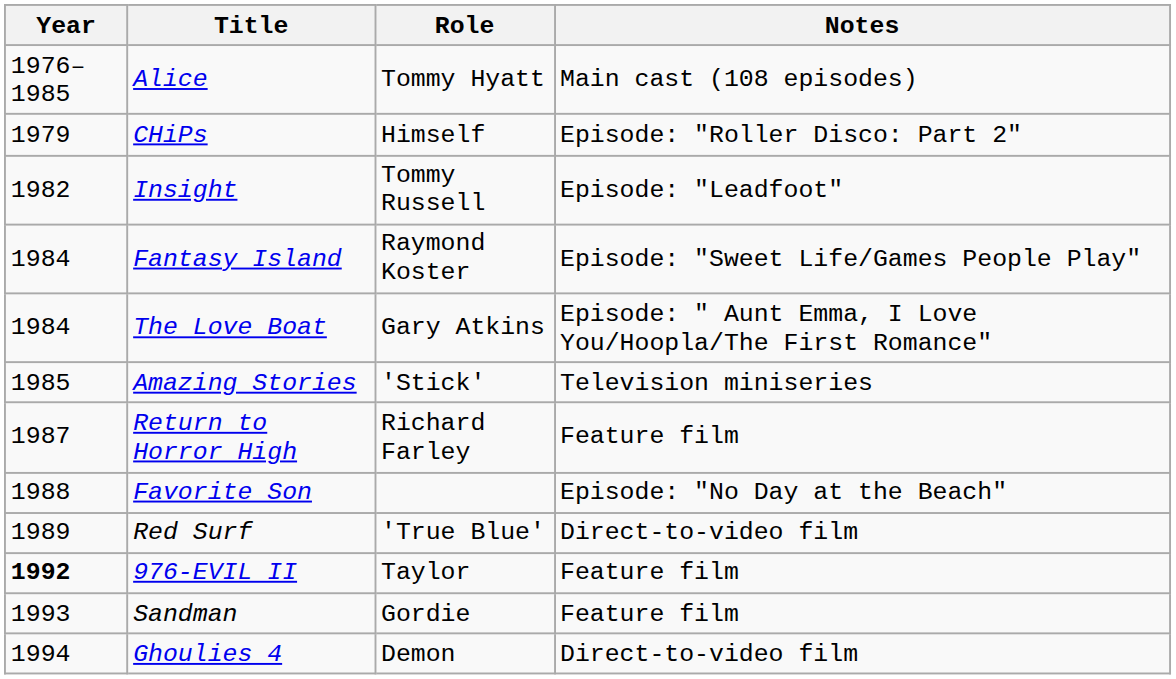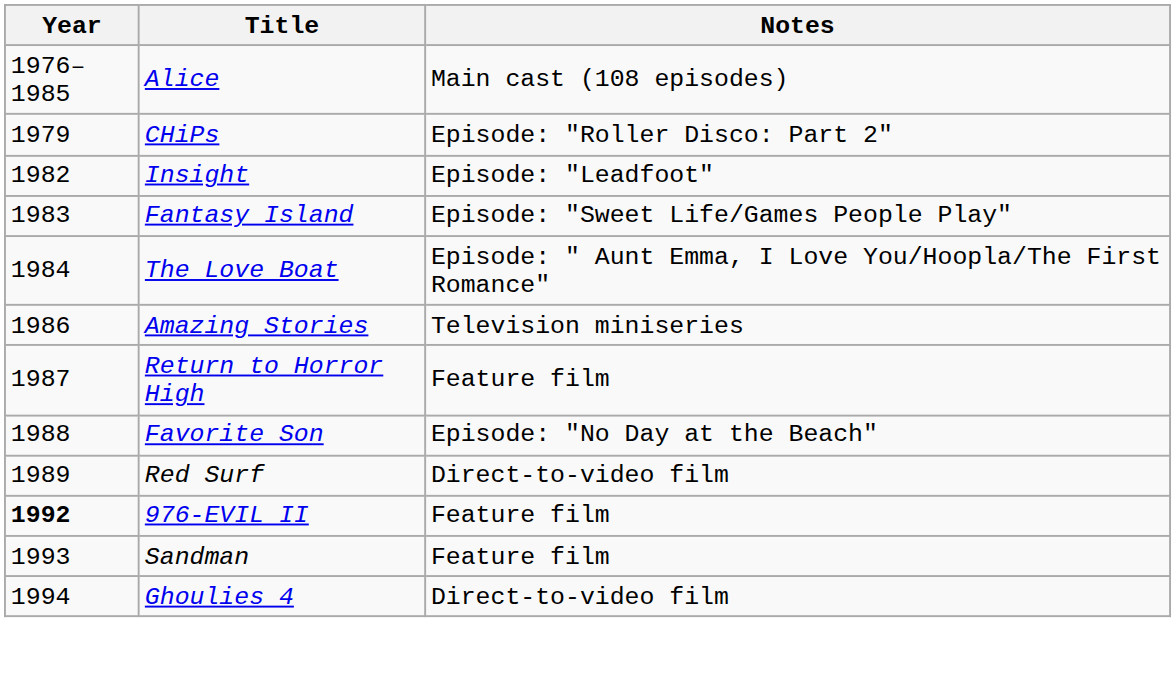- column: Role | Tommy Hyatt | Himself | Tommy Russell | Raymond Koster | Gary Atkins | 'Stick' | Richard Farley | 'True Blue' | Taylor | Gordie | Demon
Fantasy Island | Year: 1984 -> 1983
Amazing Stories | Year: 1985 -> 1986
